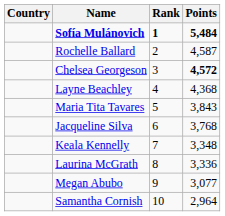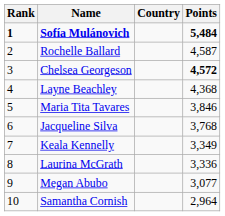columns swapped: Rank <-> Country
Maria Tita Tavares | Points: 3,843 -> 3,846
Keala Kennelly | Points: 3,348 -> 3,349
